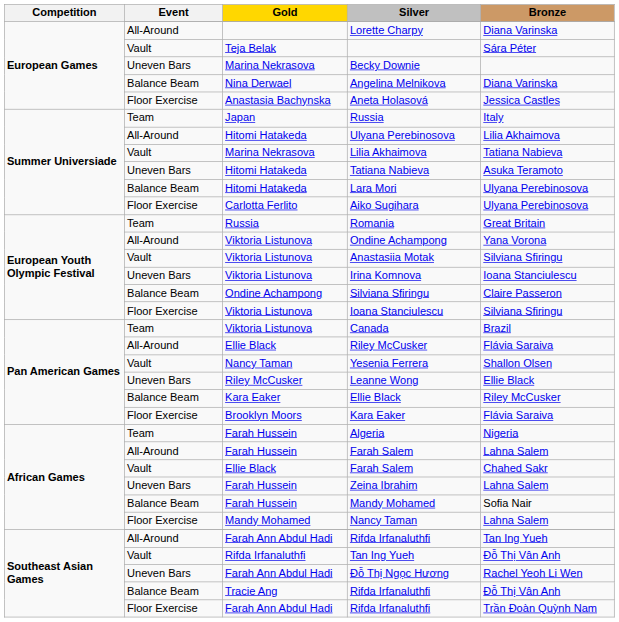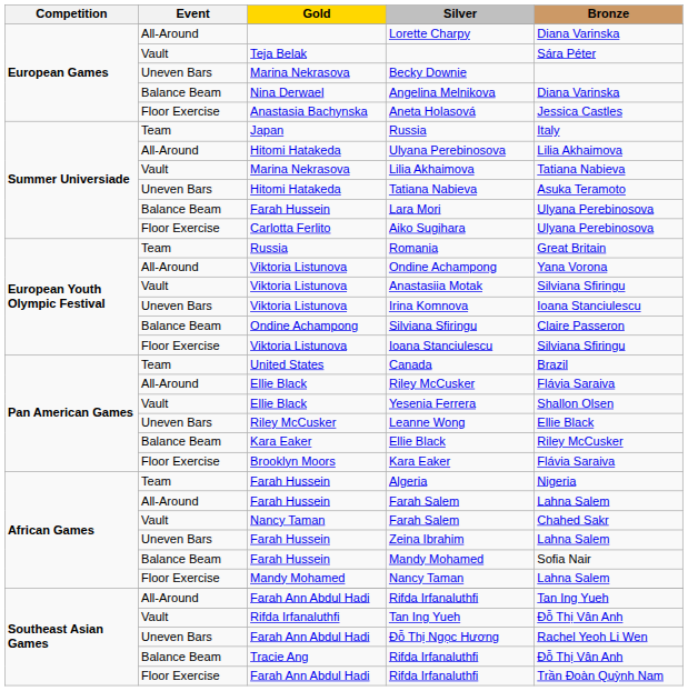Lara Mori | Gold: Hitomi Hatakeda -> Farah Hussein
Canada | Gold: Viktoria Listunova -> United States
Yesenia Ferrera | Gold: Nancy Taman -> Ellie Black
Vault / Farah Salem | Gold: Ellie Black -> Nancy Taman
